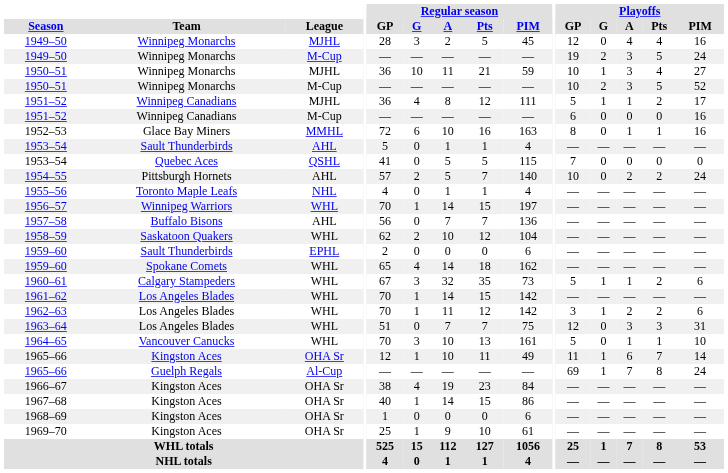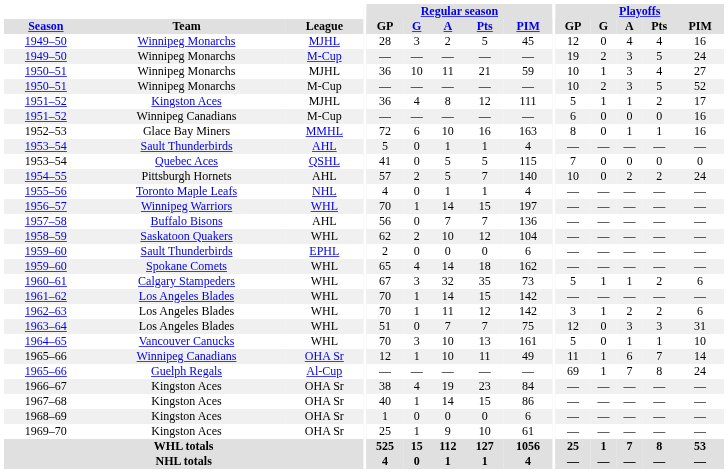1951–52 / MJHL | Team: Winnipeg Canadians -> Kingston Aces
1965–66 / OHA Sr | Team: Kingston Aces -> Winnipeg Canadians
